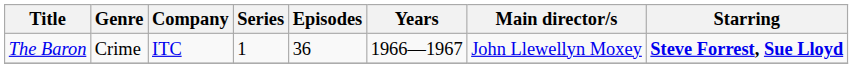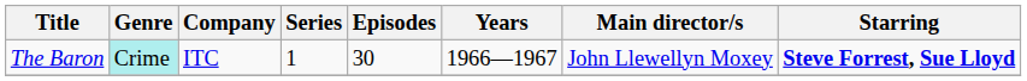The Baron | Genre: no background -> paleturquoise background
The Baron | Episodes: 36 -> 30
